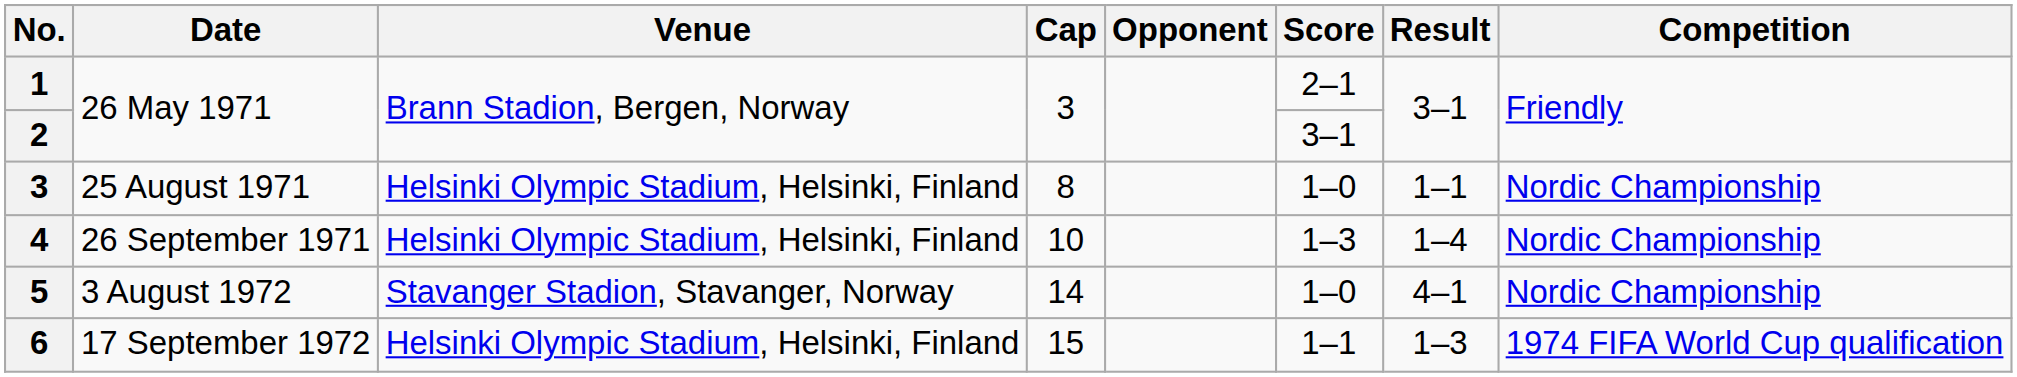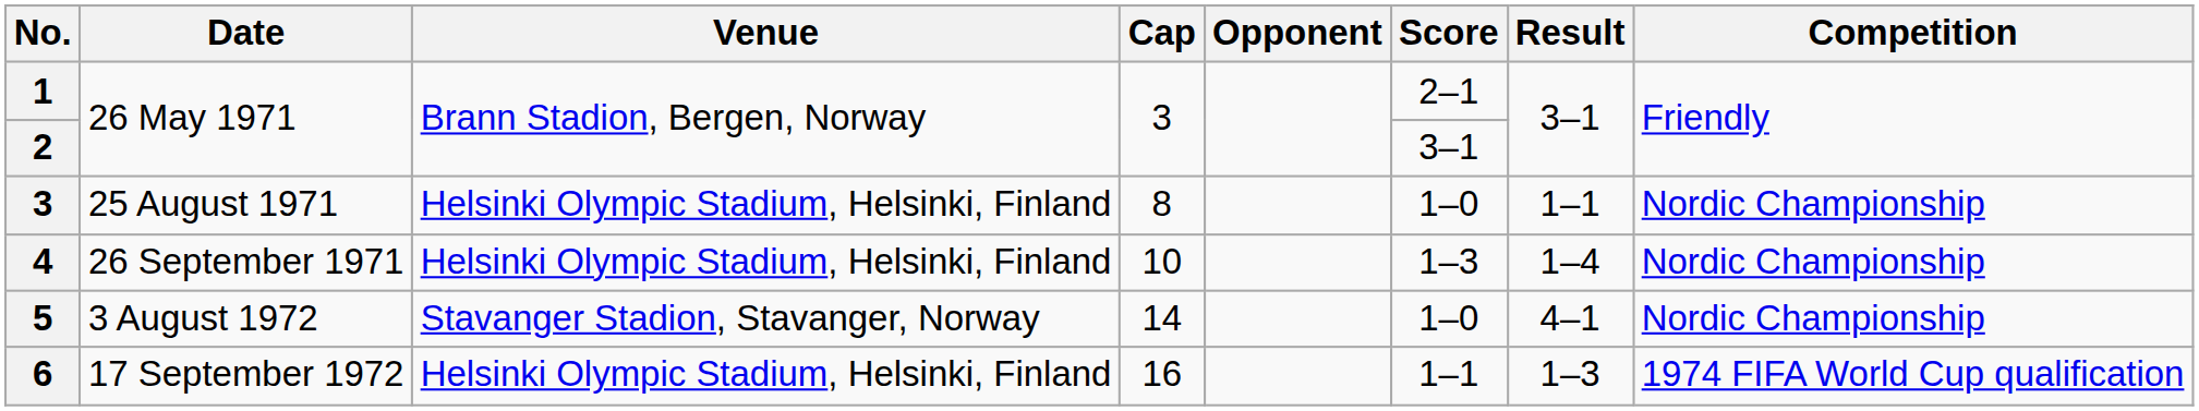6 | Cap: 15 -> 16
